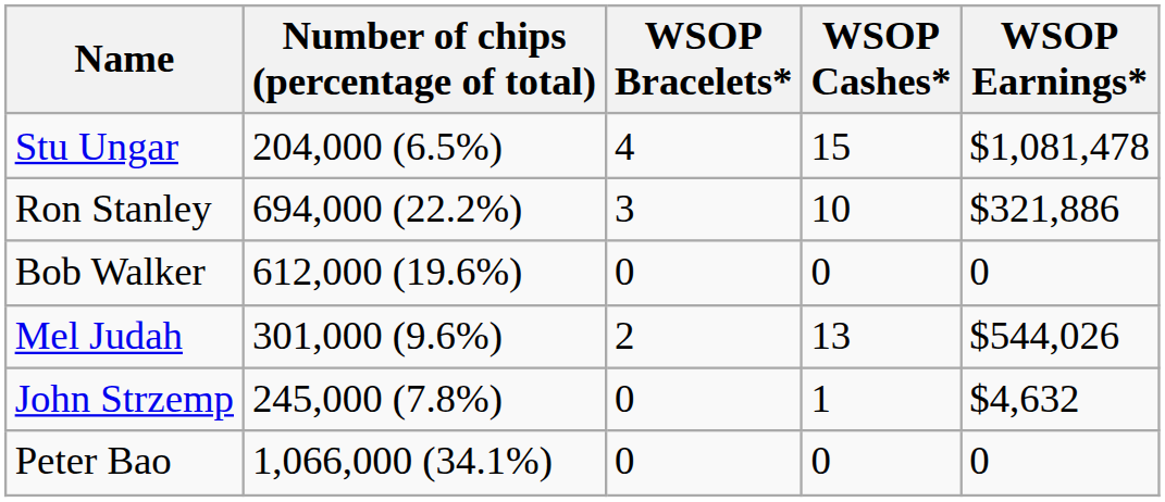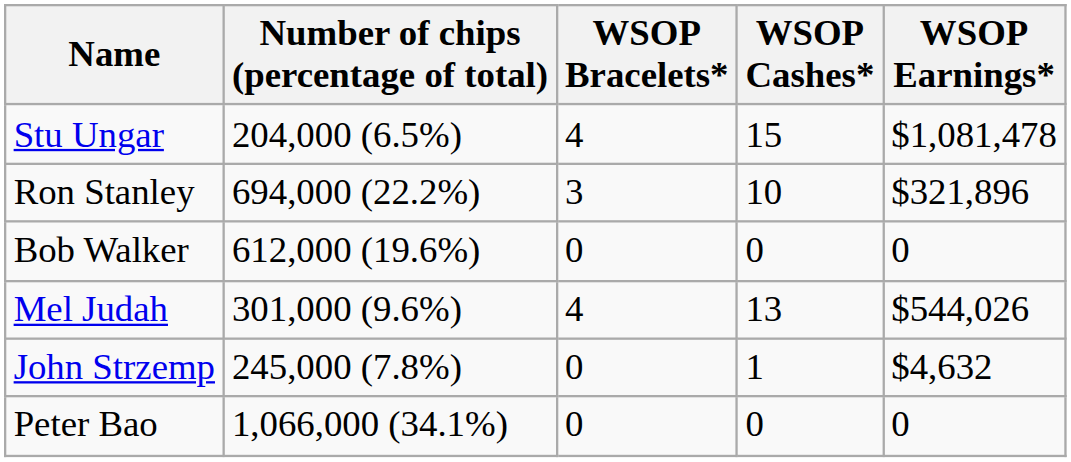Ron Stanley | WSOP Earnings*: $321,886 -> $321,896
Mel Judah | WSOP Bracelets*: 2 -> 4
